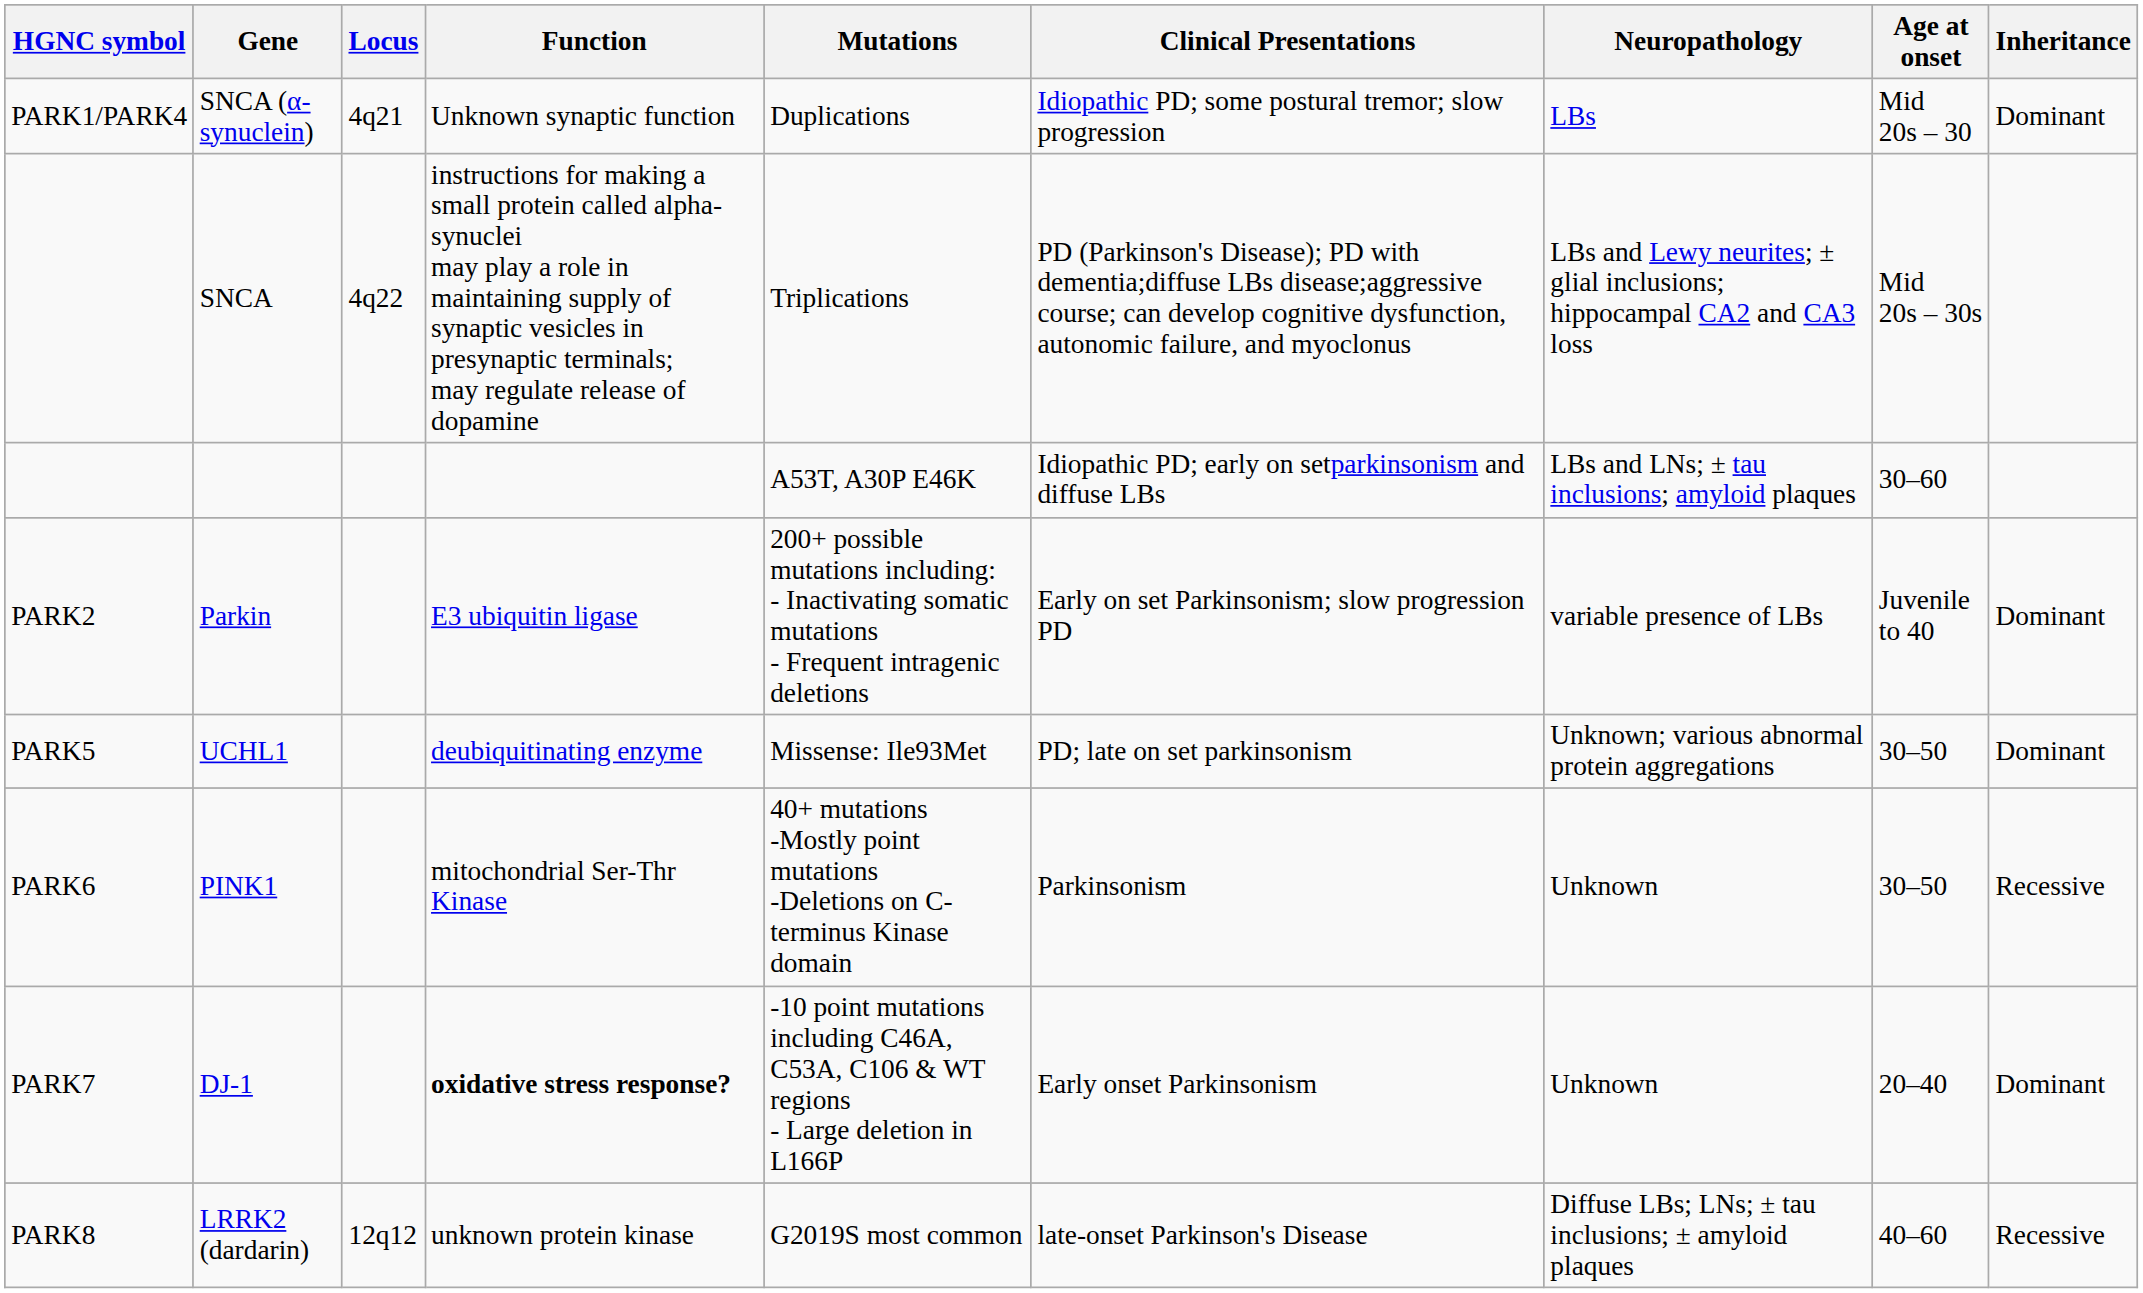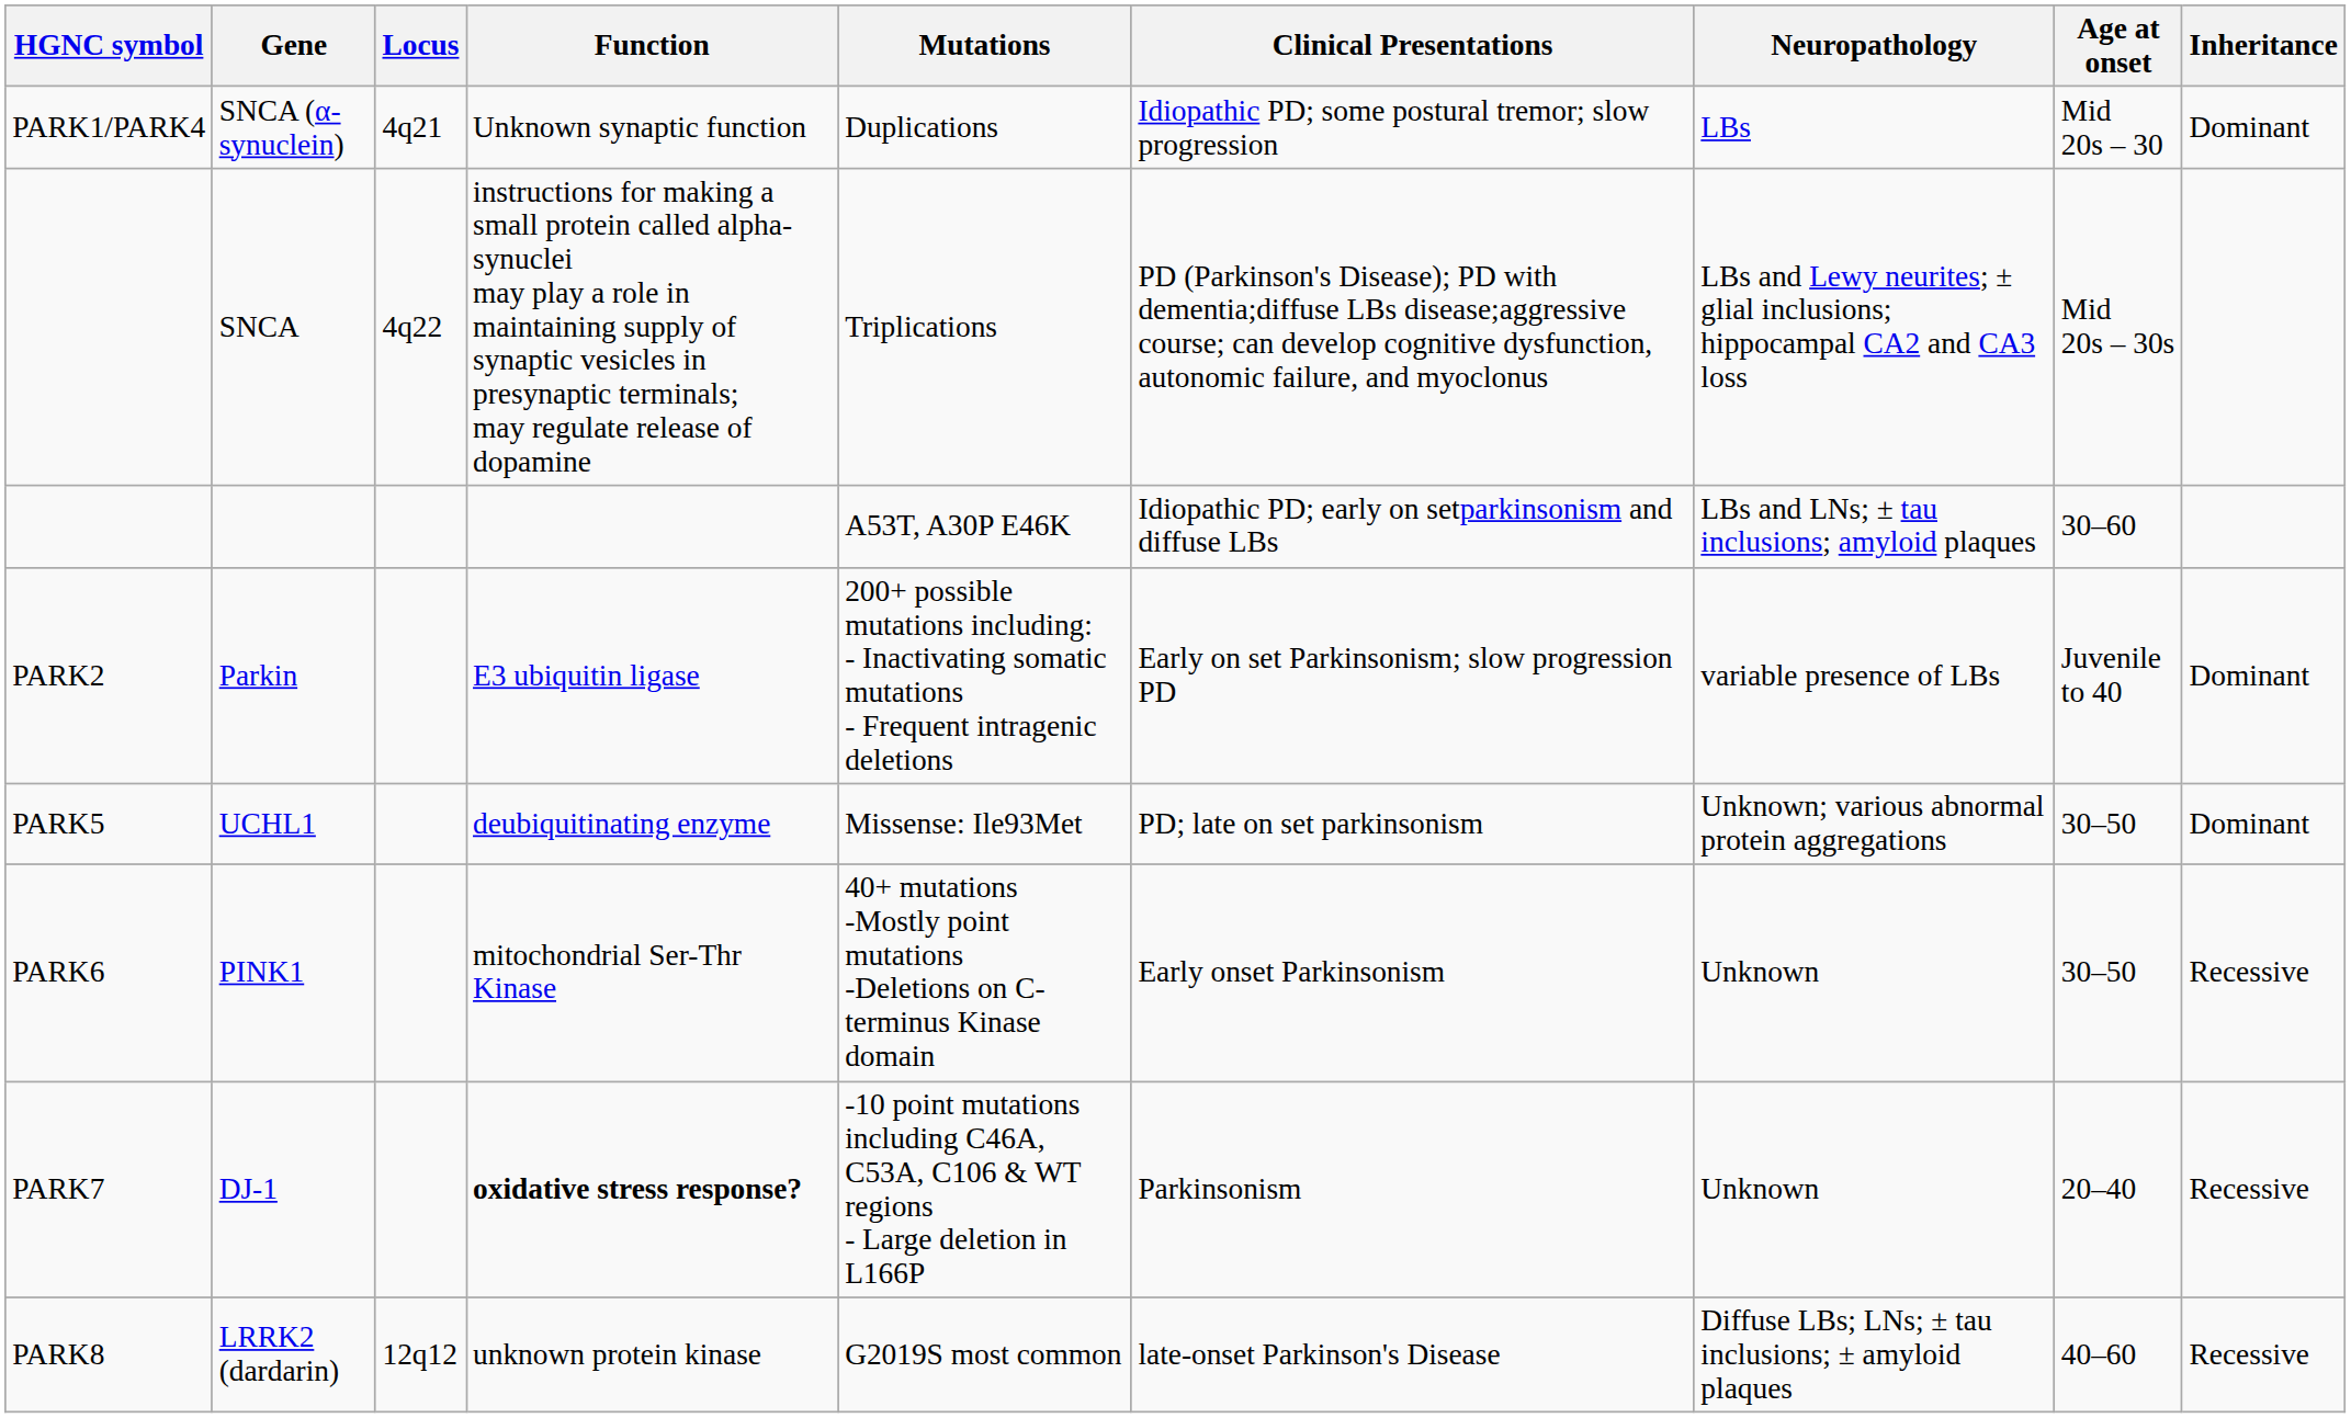PINK1 | Clinical Presentations: Parkinsonism -> Early onset Parkinsonism
DJ-1 | Clinical Presentations: Early onset Parkinsonism -> Parkinsonism
DJ-1 | Inheritance: Dominant -> Recessive
